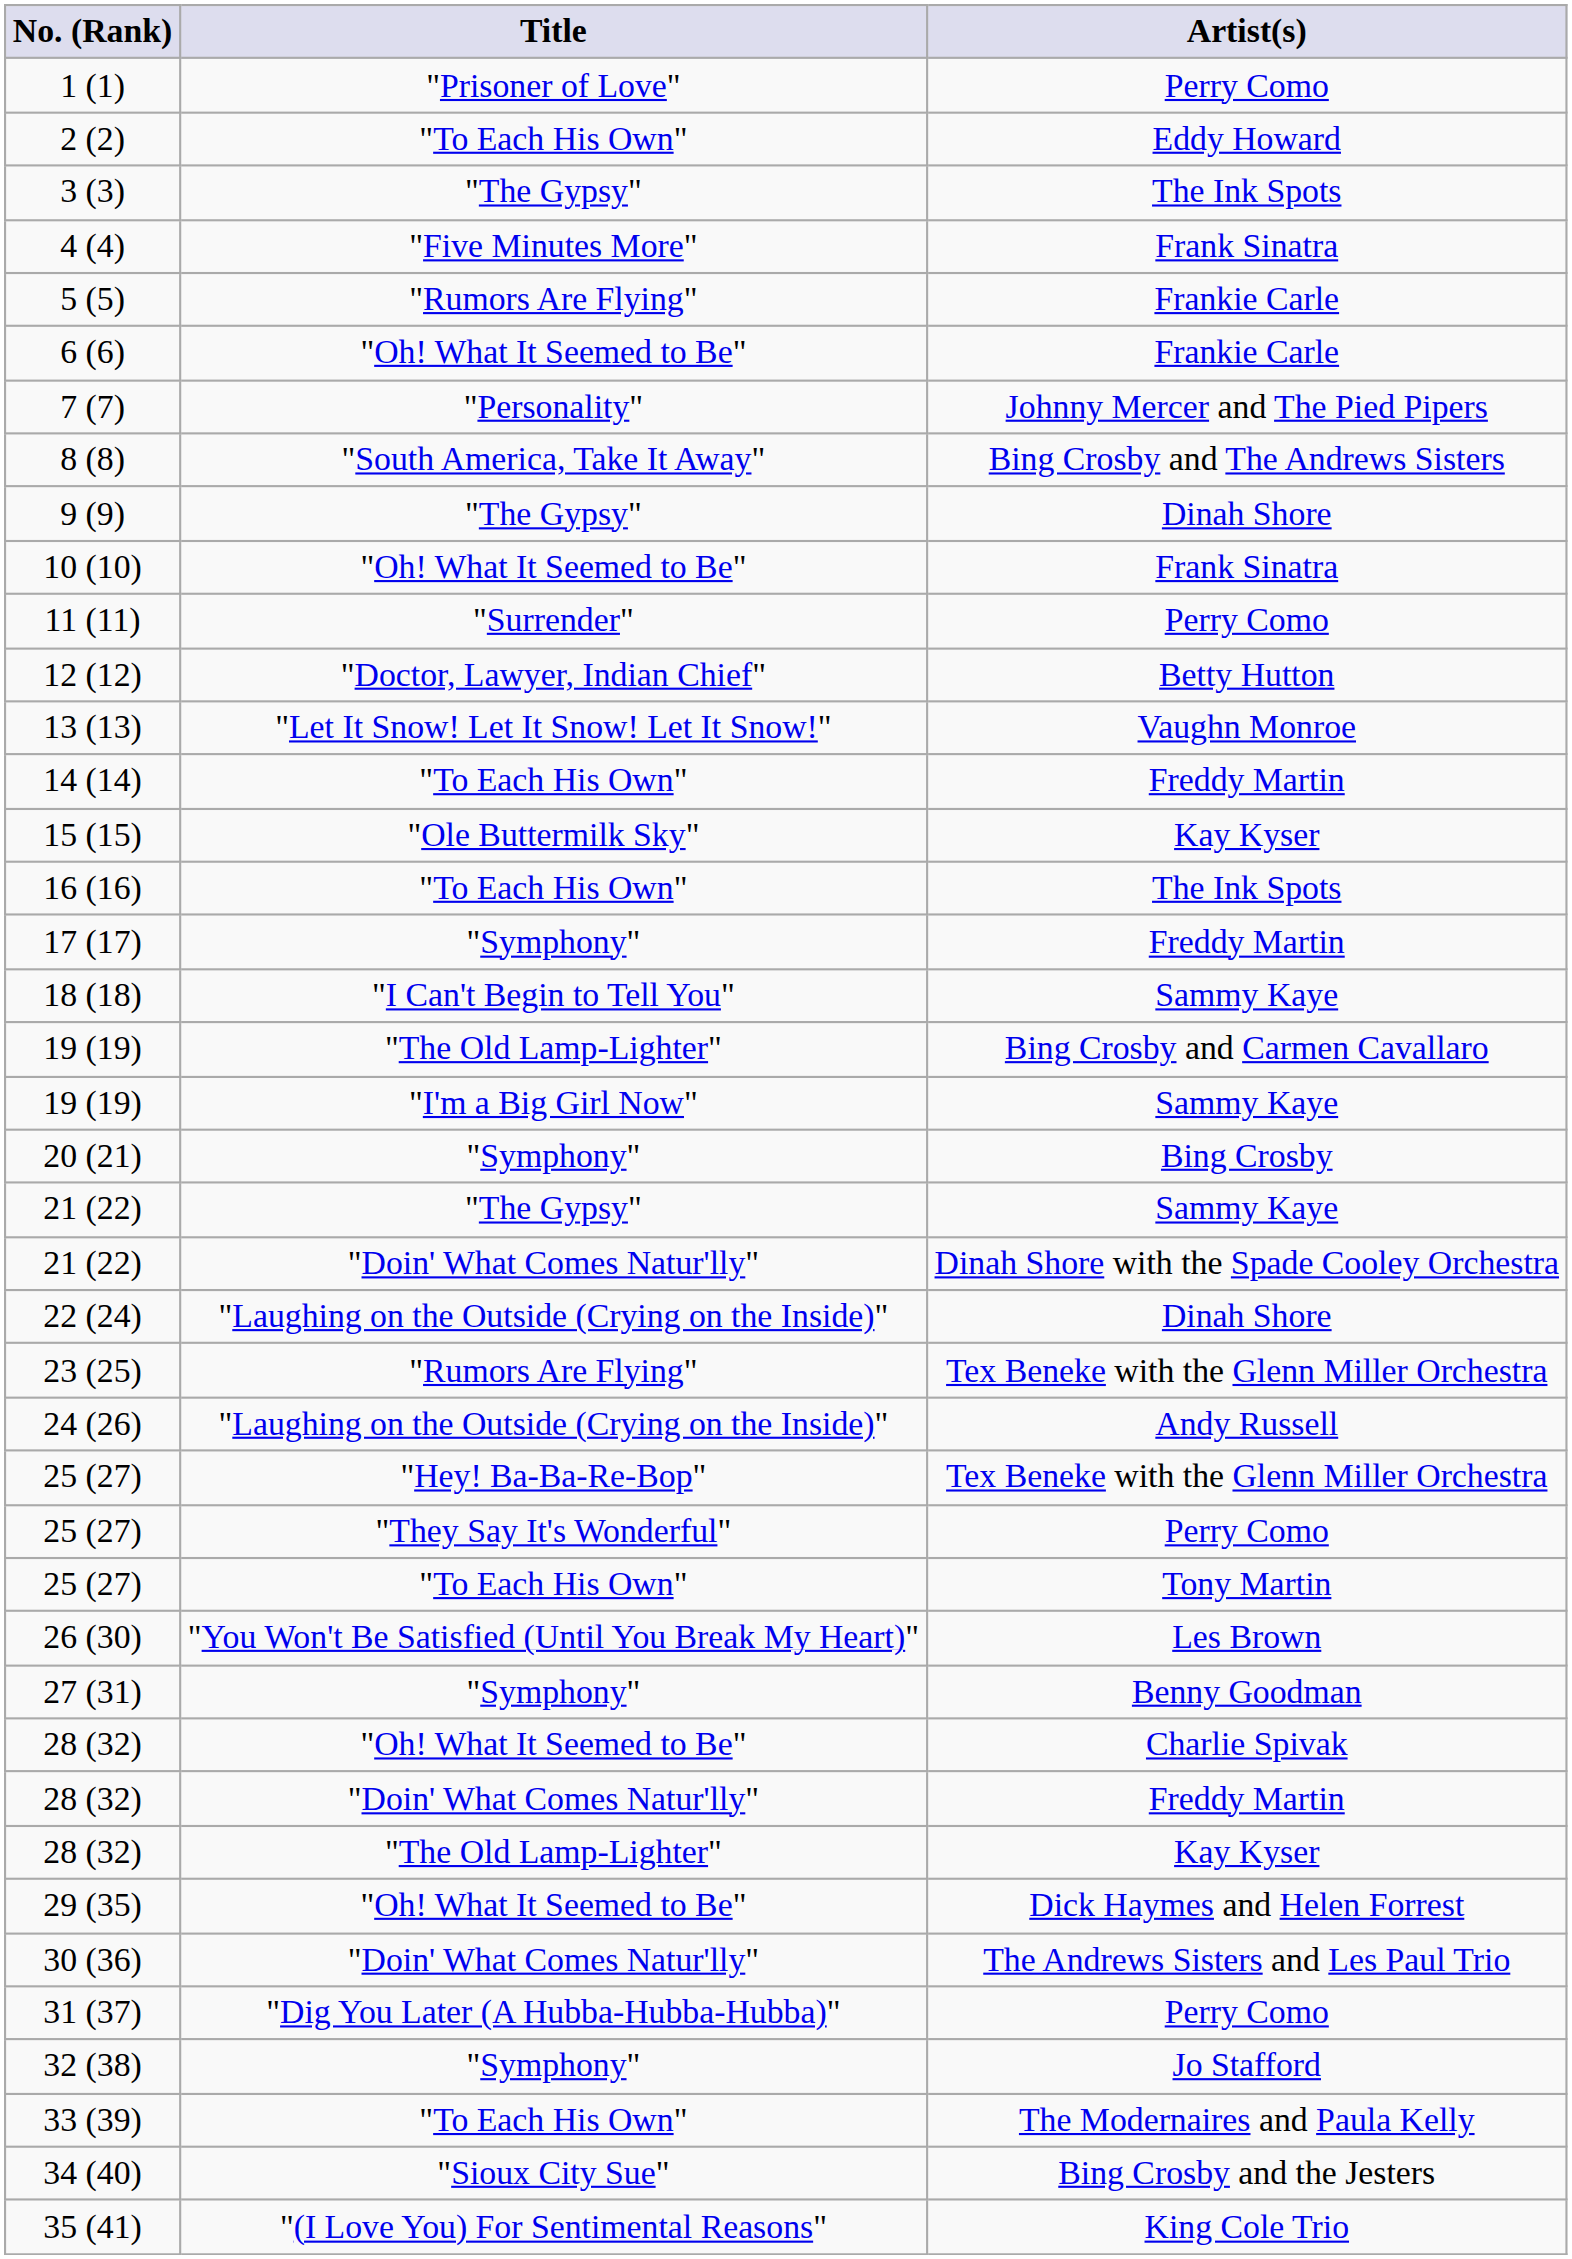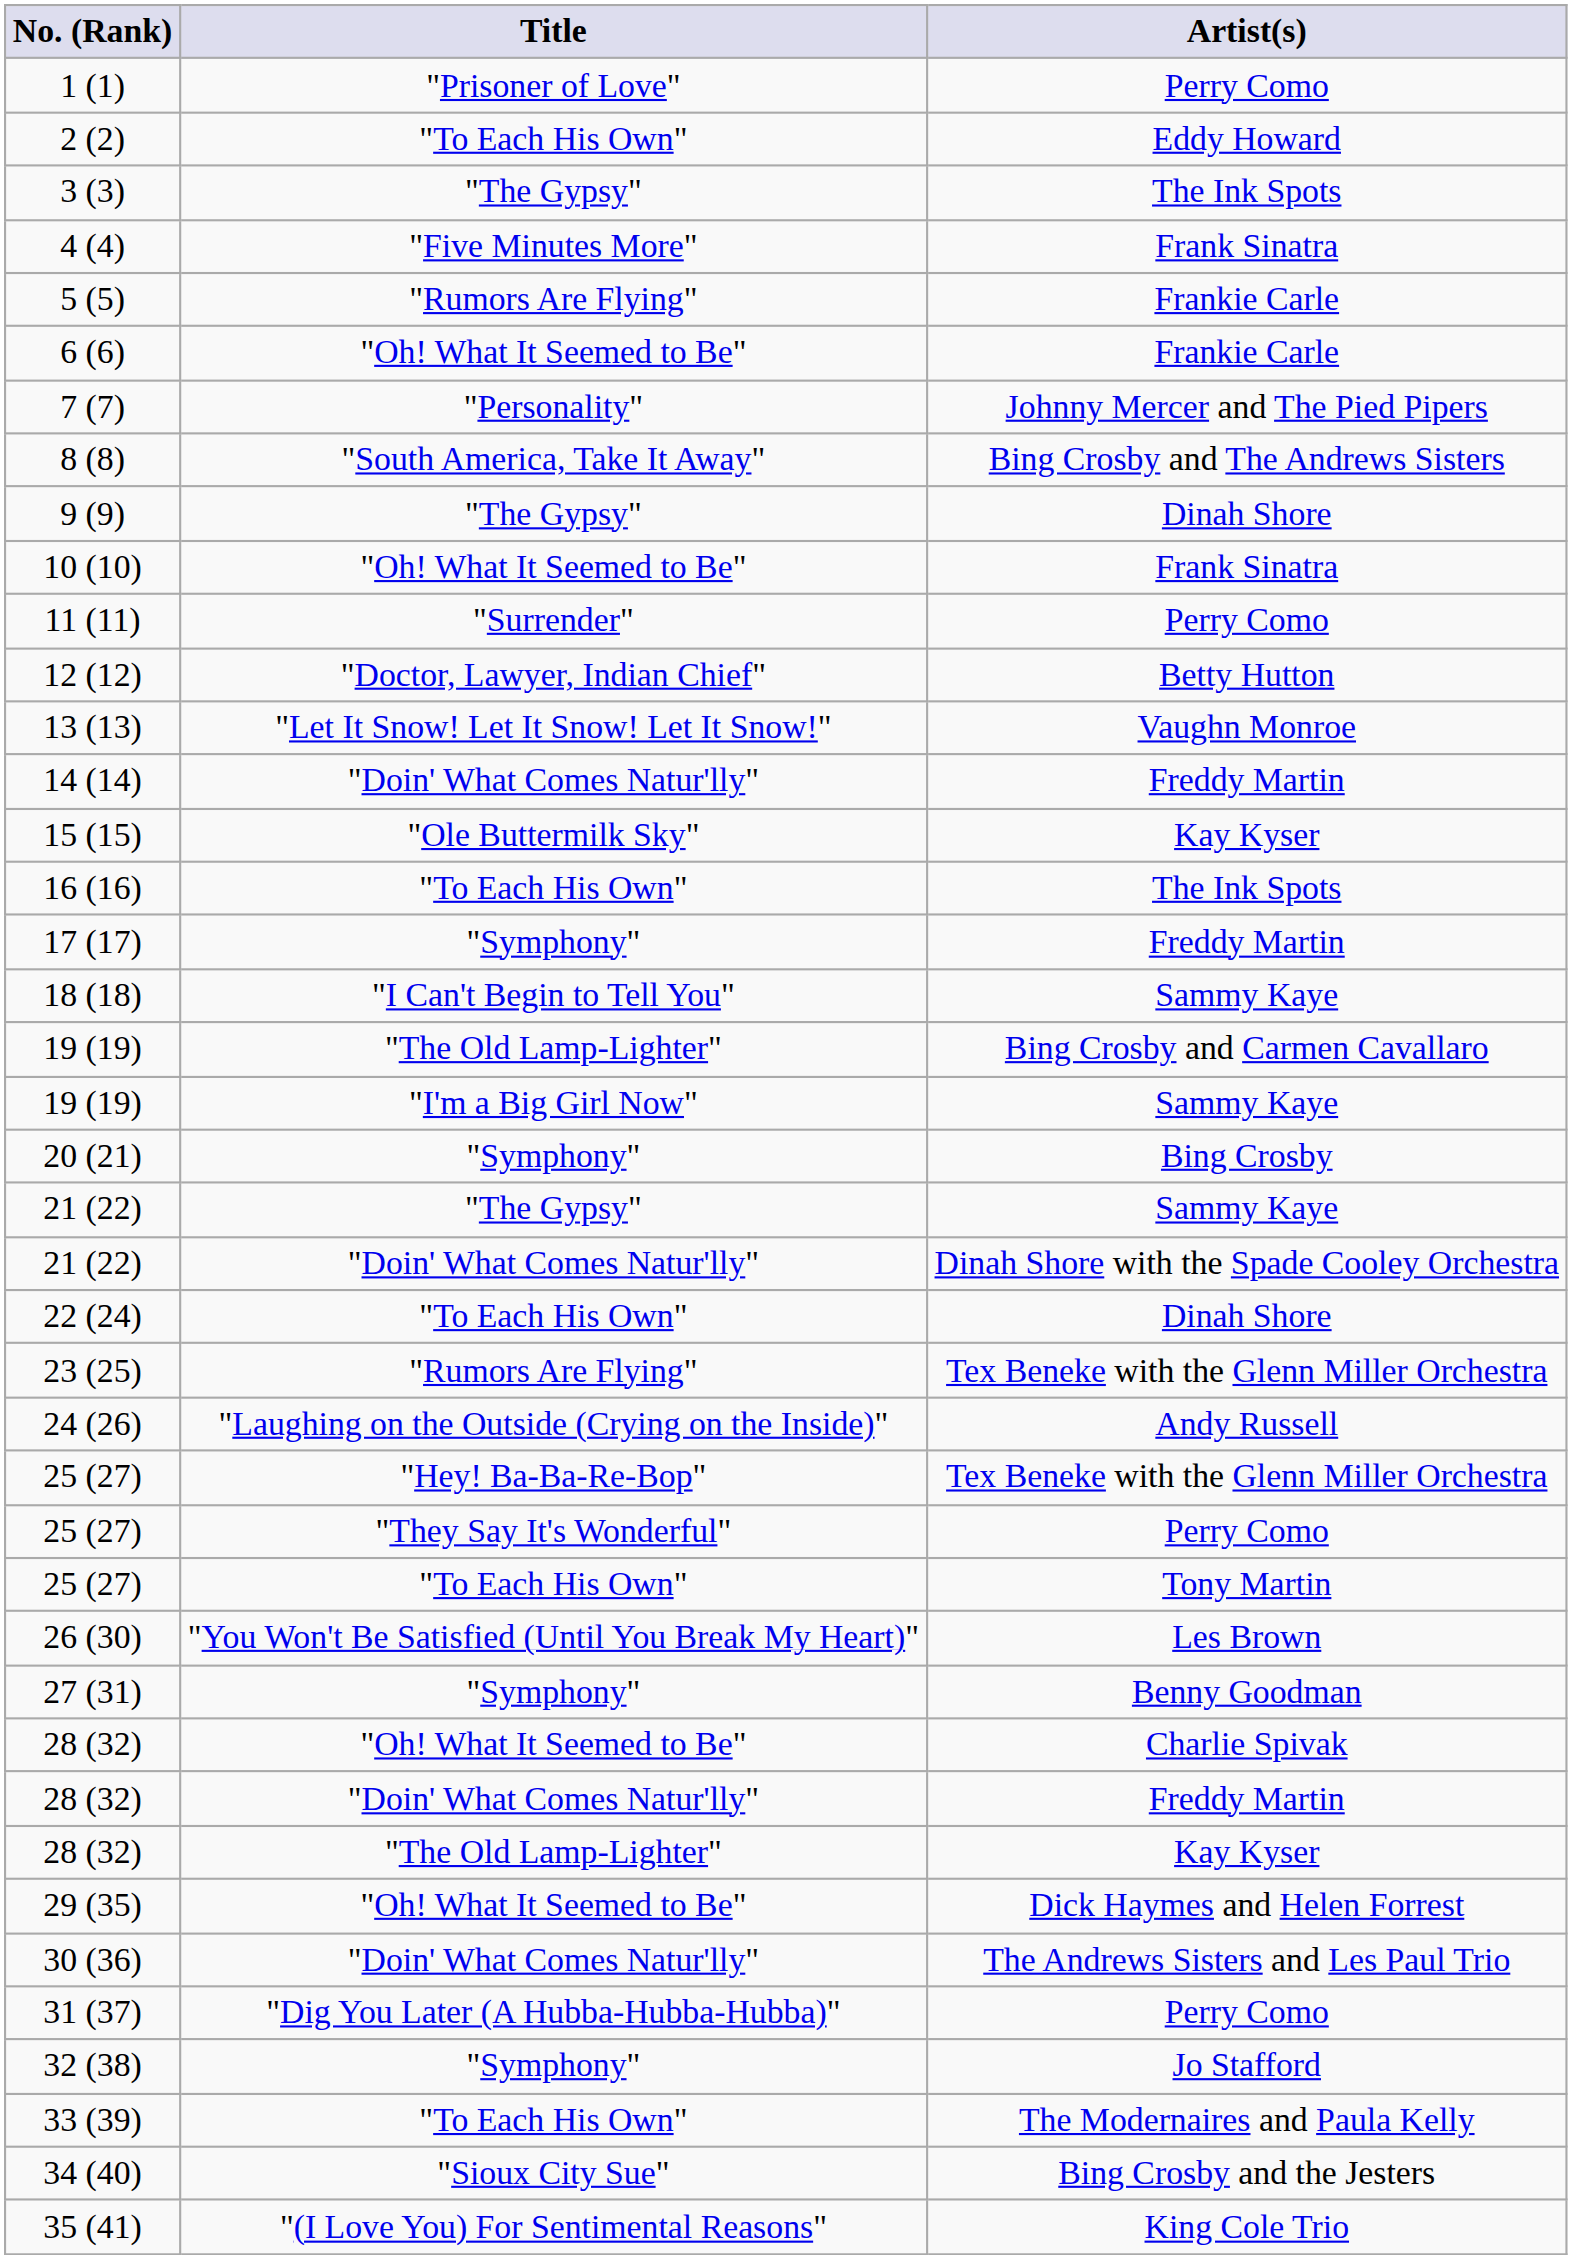14 (14) | Title: "To Each His Own" -> "Doin' What Comes Natur'lly"
22 (24) | Title: "Laughing on the Outside (Crying on the Inside)" -> "To Each His Own"
